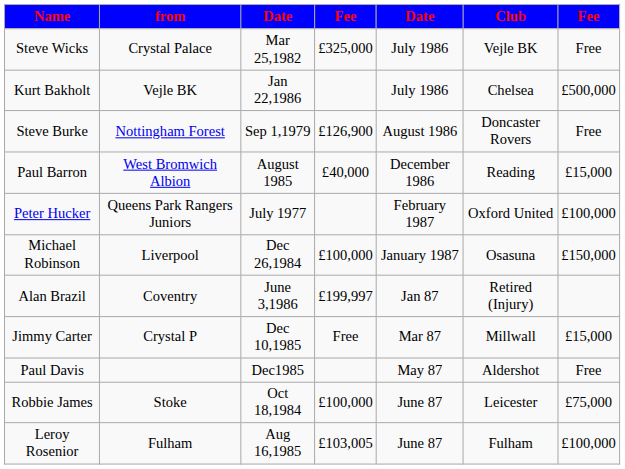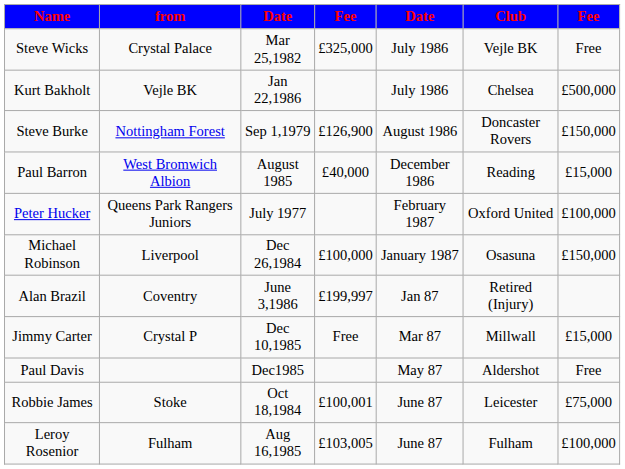Steve Burke | column 7: Free -> £150,000
Robbie James | column 4: £100,000 -> £100,001
